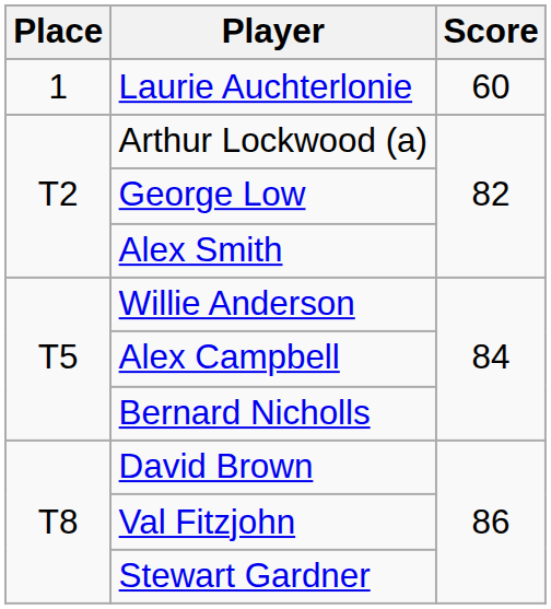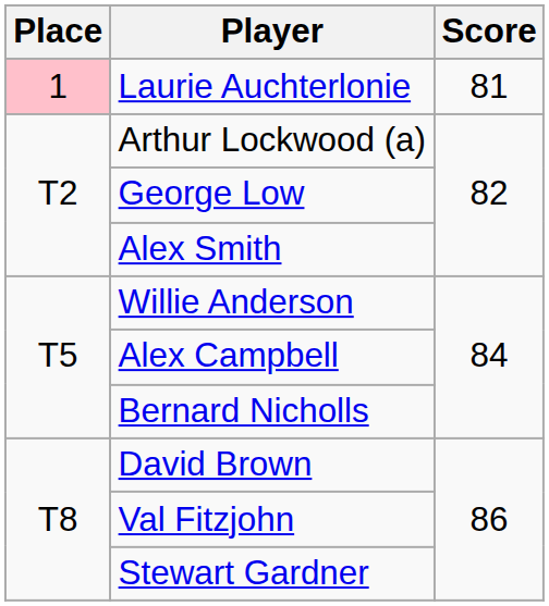Laurie Auchterlonie | Place: no background -> pink background
Laurie Auchterlonie | Score: 60 -> 81
